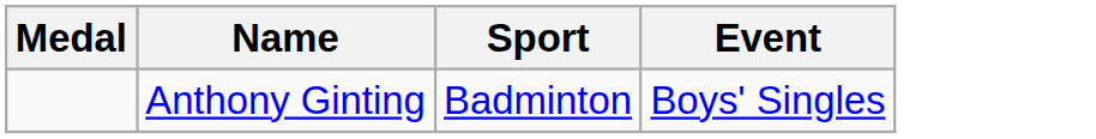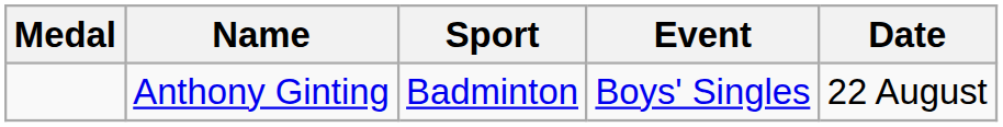+ column: Date | 22 August
